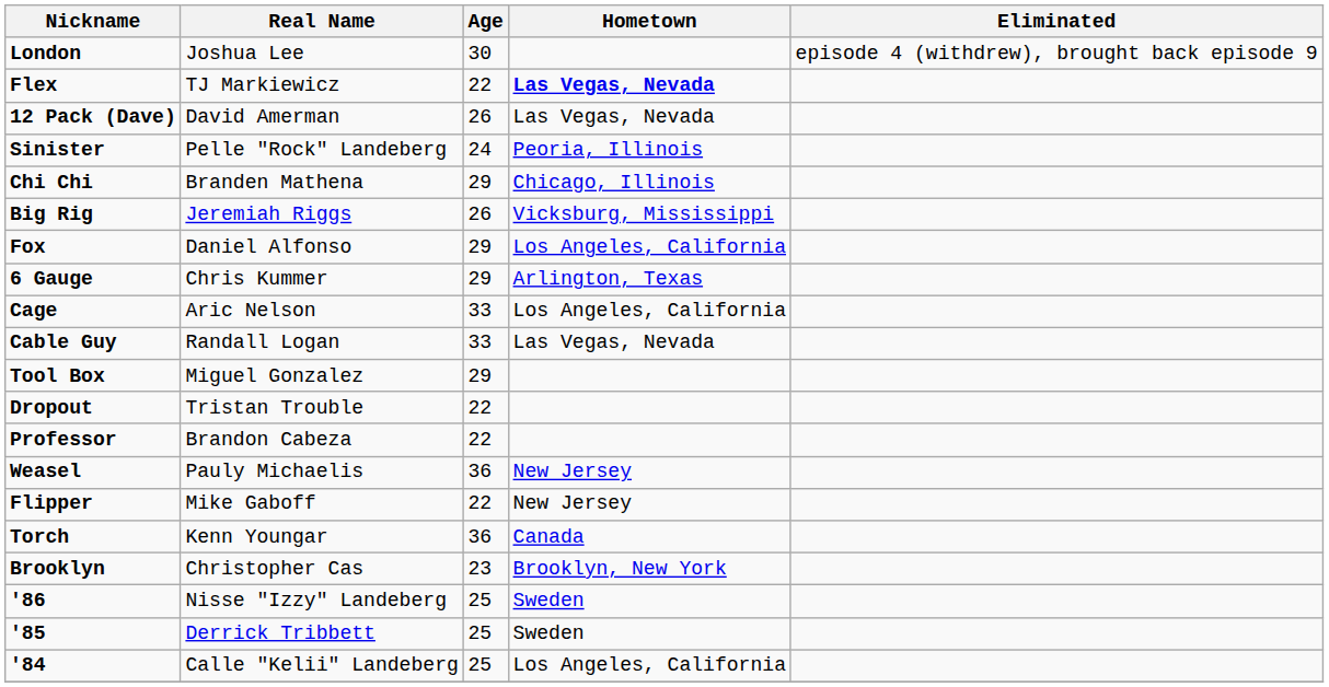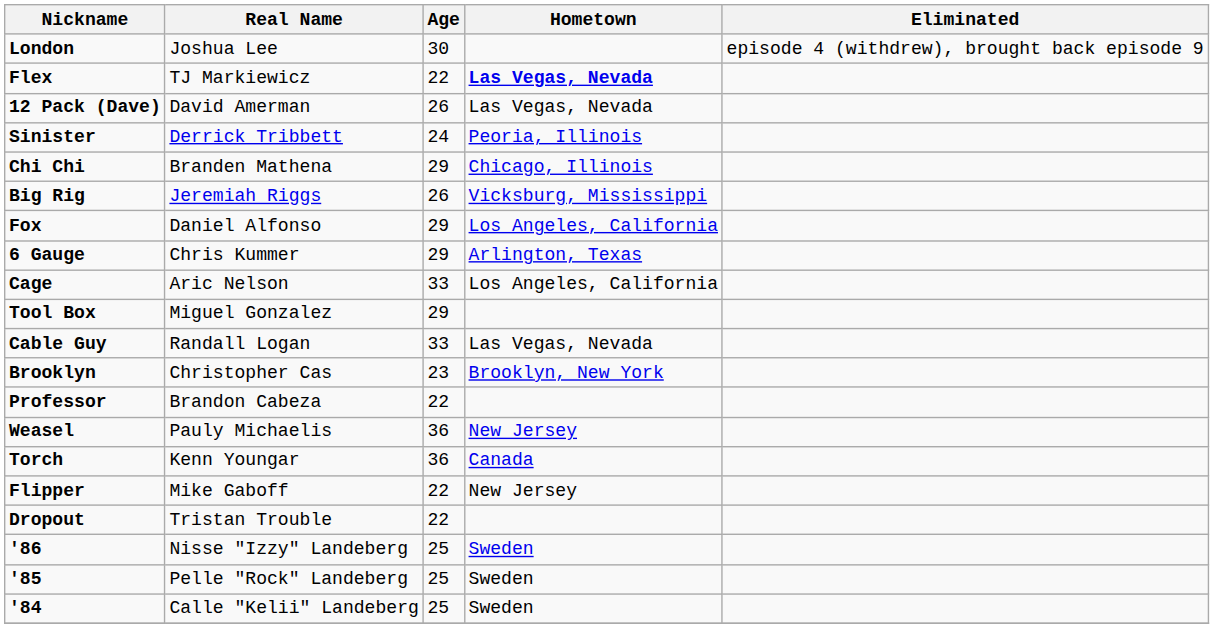Sinister | Real Name: Pelle "Rock" Landeberg -> Derrick Tribbett
rows swapped: Tool Box <-> Cable Guy
rows swapped: Brooklyn <-> Dropout
rows swapped: Flipper <-> Torch
'85 | Real Name: Derrick Tribbett -> Pelle "Rock" Landeberg
'84 | Hometown: Los Angeles, California -> Sweden
